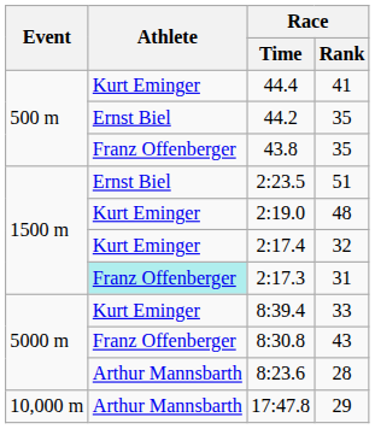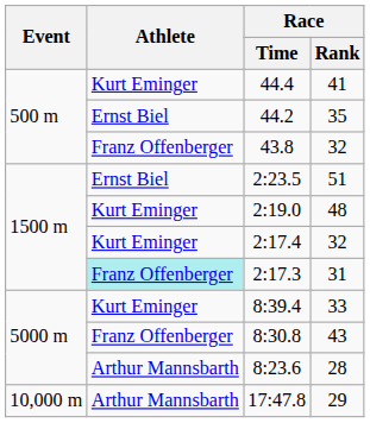43.8 | Race / Rank: 35 -> 32
